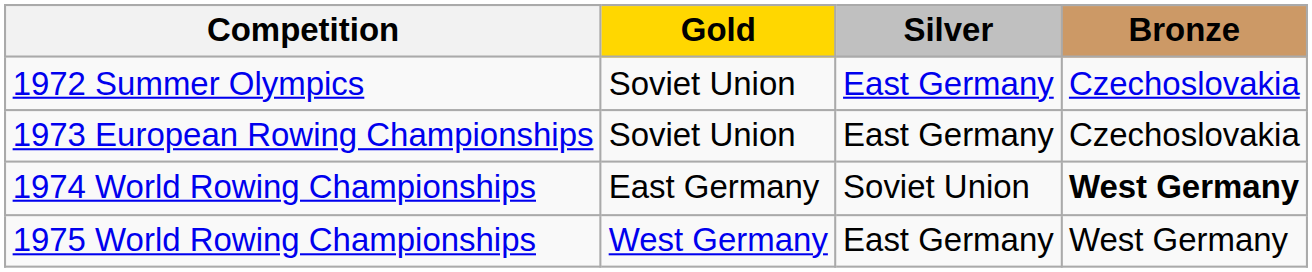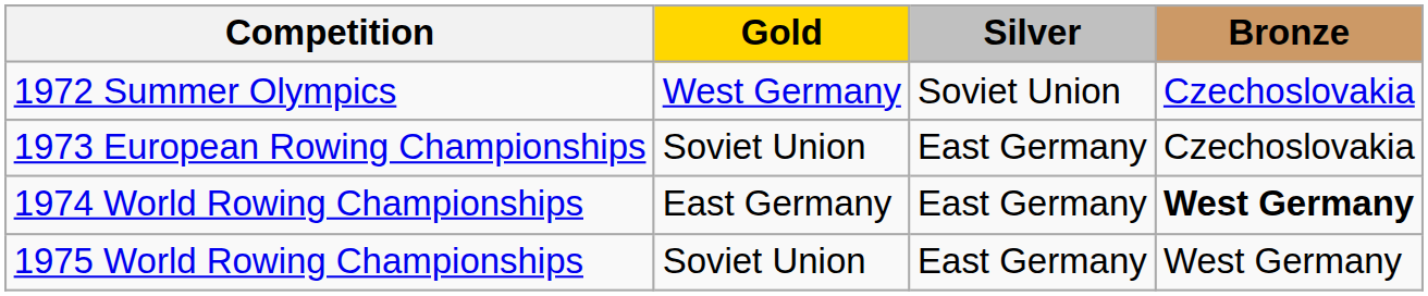1972 Summer Olympics | Gold: Soviet Union -> West Germany
1972 Summer Olympics | Silver: East Germany -> Soviet Union
1974 World Rowing Championships | Silver: Soviet Union -> East Germany
1975 World Rowing Championships | Gold: West Germany -> Soviet Union
